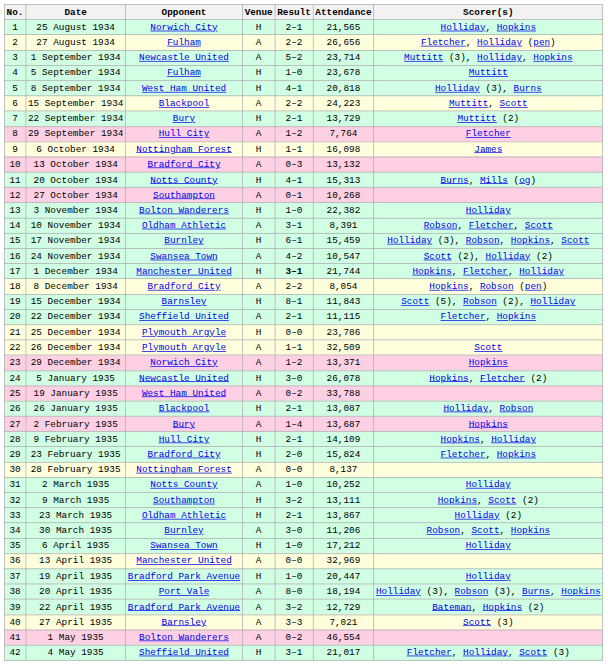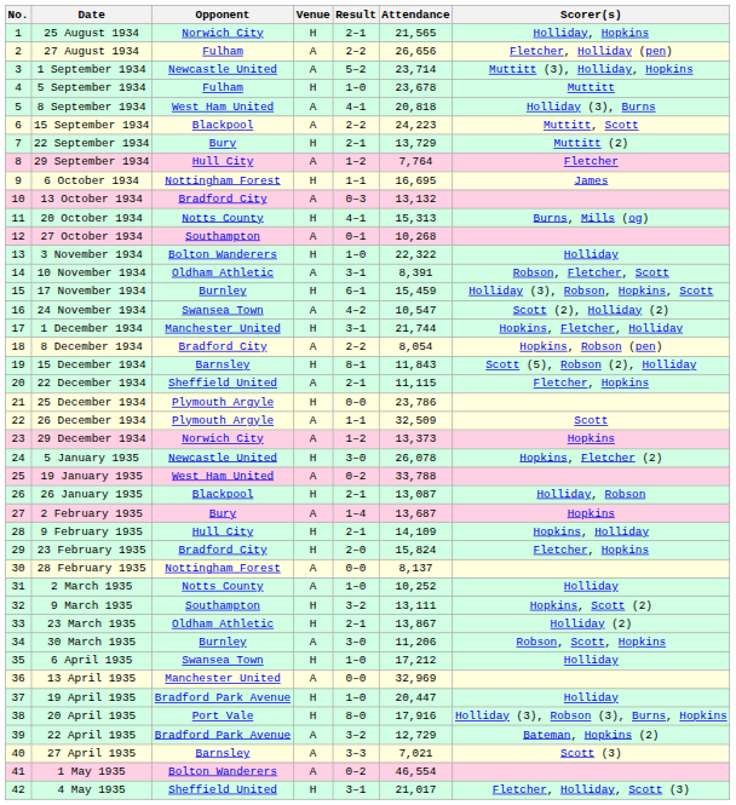8 September 1934 | Venue: H -> A
6 October 1934 | Attendance: 16,098 -> 16,695
3 November 1934 | Attendance: 22,382 -> 22,322
1 December 1934 | Result: bold -> normal
29 December 1934 | Attendance: 13,371 -> 13,373
20 April 1935 | Venue: A -> H
20 April 1935 | Attendance: 18,194 -> 17,916
